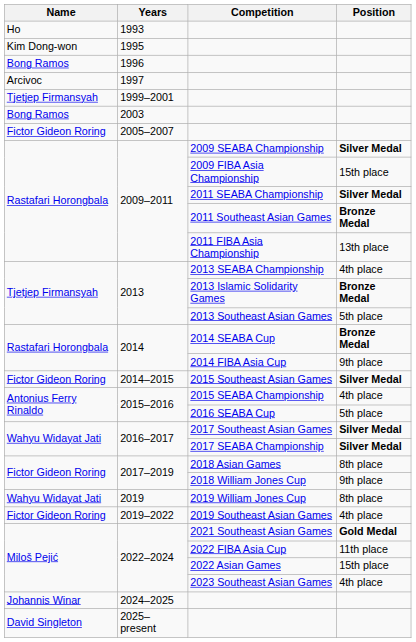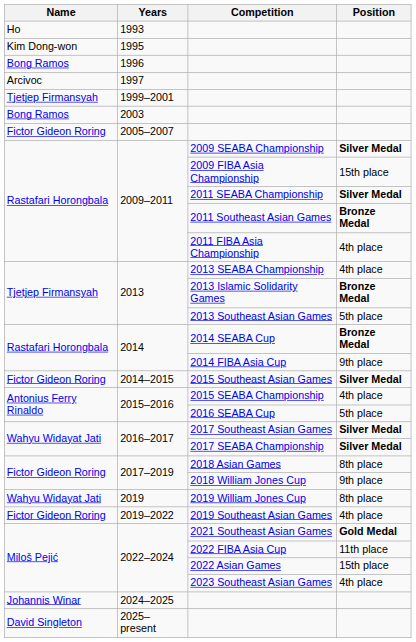2011 FIBA Asia Championship | Position: 13th place -> 4th place
